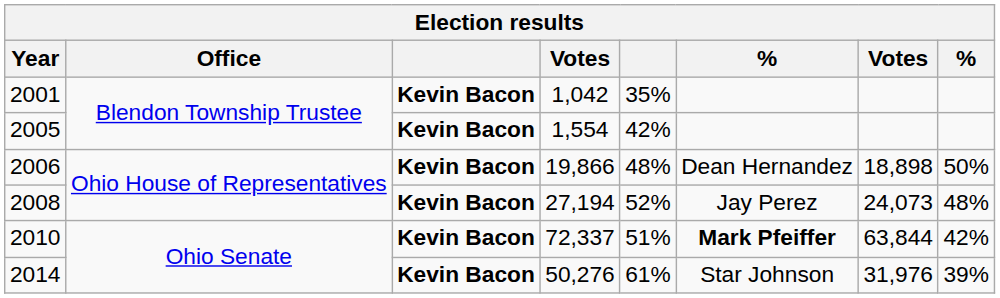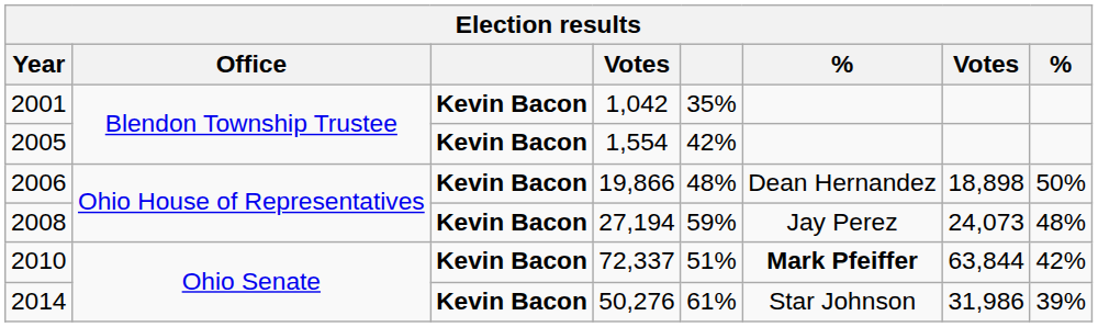2008 | column 5: 52% -> 59%
2014 | column 7: 31,976 -> 31,986
